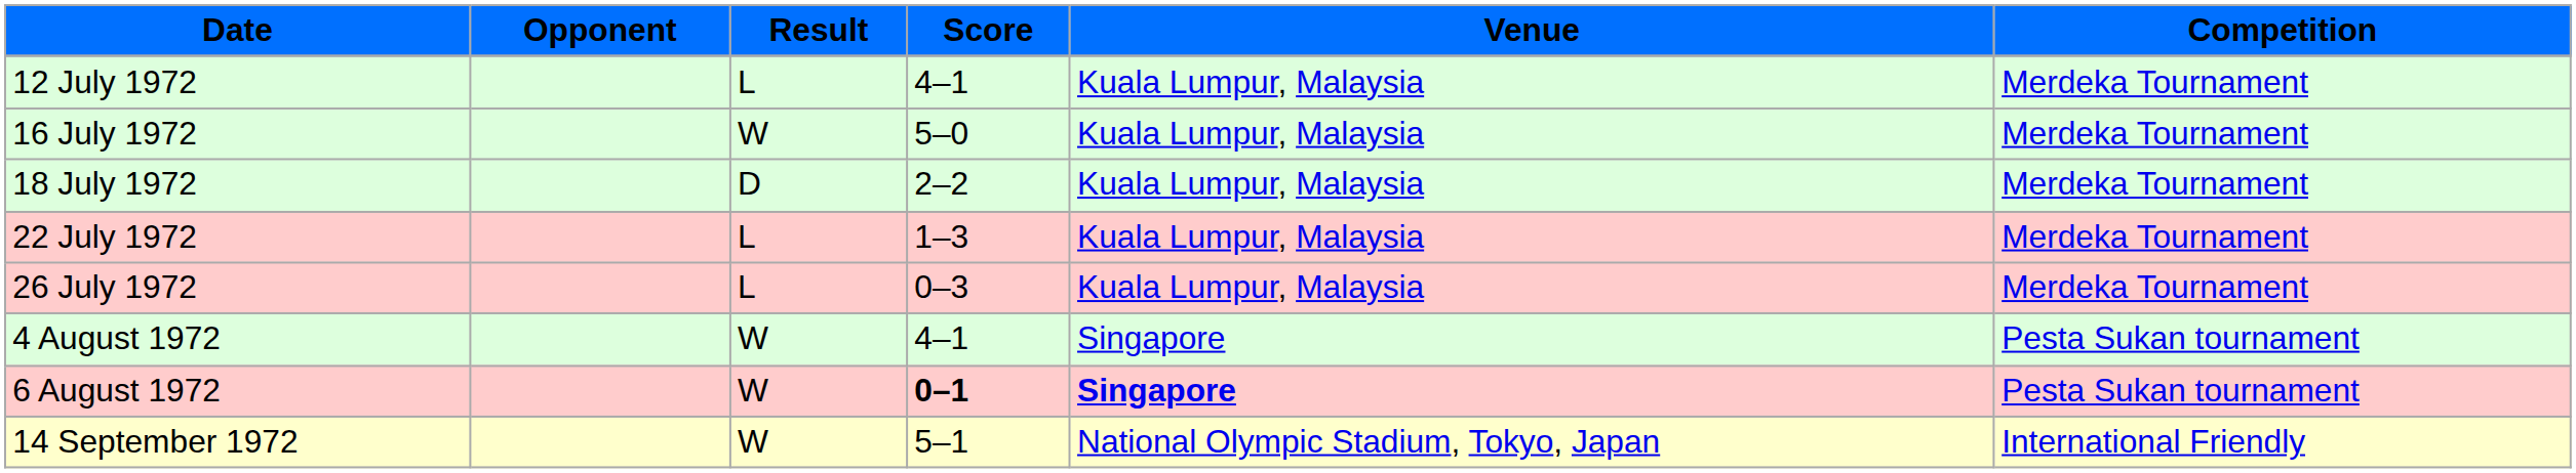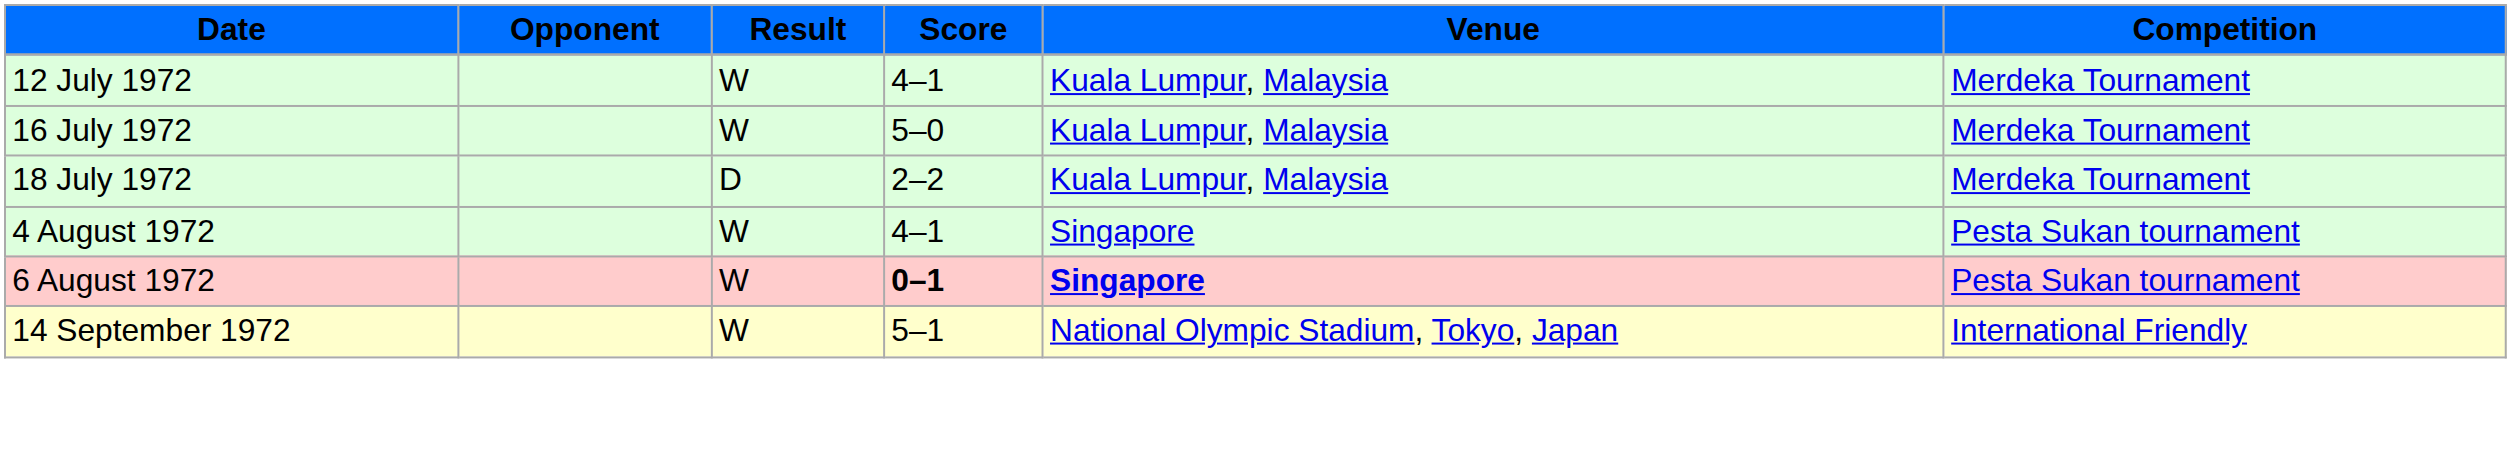12 July 1972 | Result: L -> W
- row: 22 July 1972 | L | 1–3 | Kuala Lumpur, Malaysia | Merdeka Tournament
- row: 26 July 1972 | L | 0–3 | Kuala Lumpur, Malaysia | Merdeka Tournament
